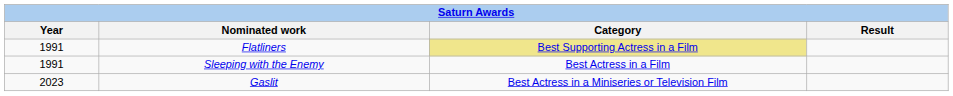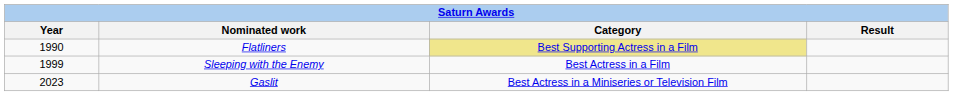Flatliners | Year: 1991 -> 1990
Sleeping with the Enemy | Year: 1991 -> 1999
